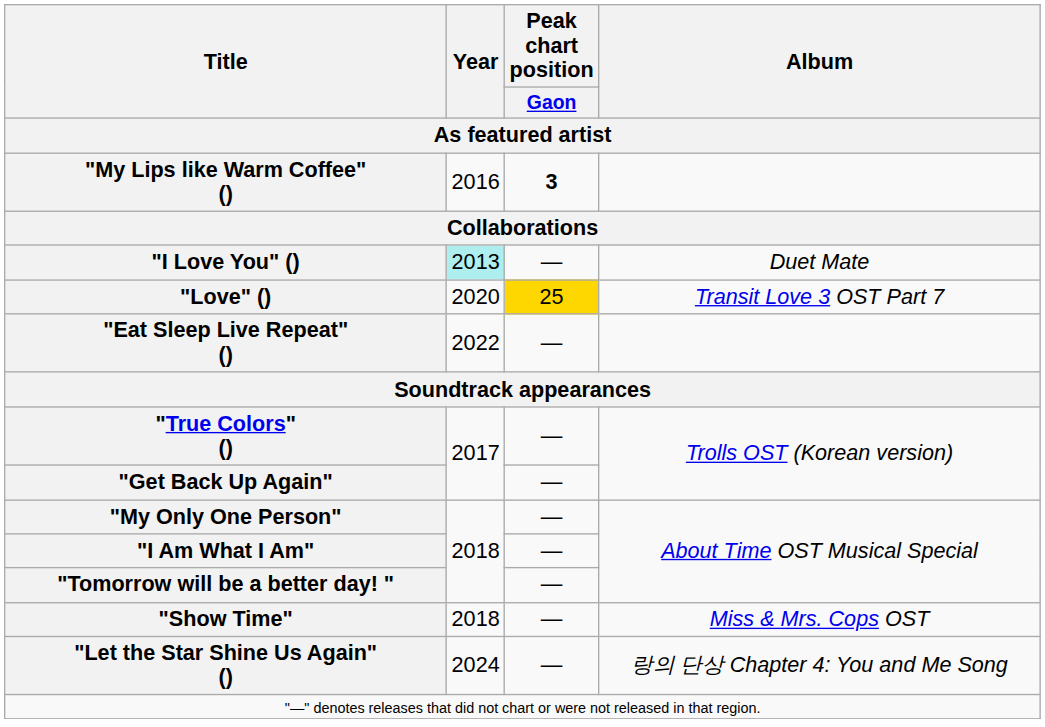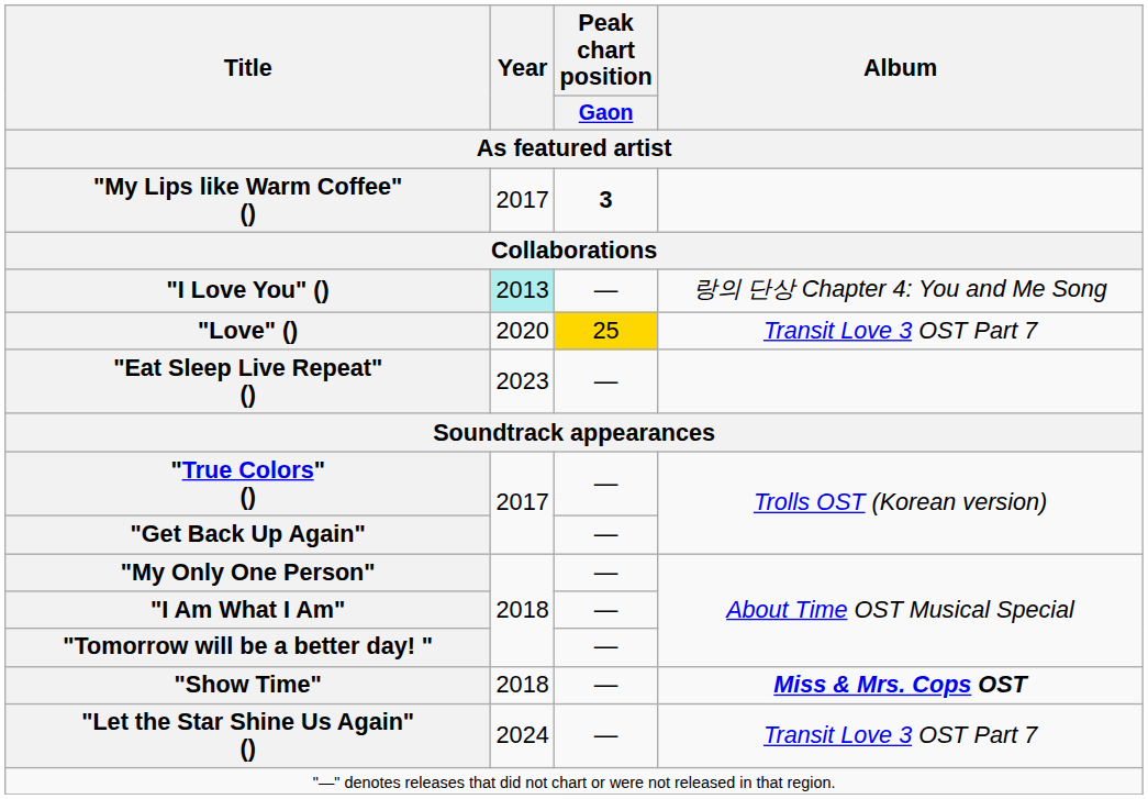"My Lips like Warm Coffee" () | Year: 2016 -> 2017
"I Love You" () | Album: Duet Mate -> 랑의 단상 Chapter 4: You and Me Song
"Eat Sleep Live Repeat" () | Year: 2022 -> 2023
"Show Time" | Album: normal -> bold
"Let the Star Shine Us Again" () | Album: 랑의 단상 Chapter 4: You and Me Song -> Transit Love 3 OST Part 7
